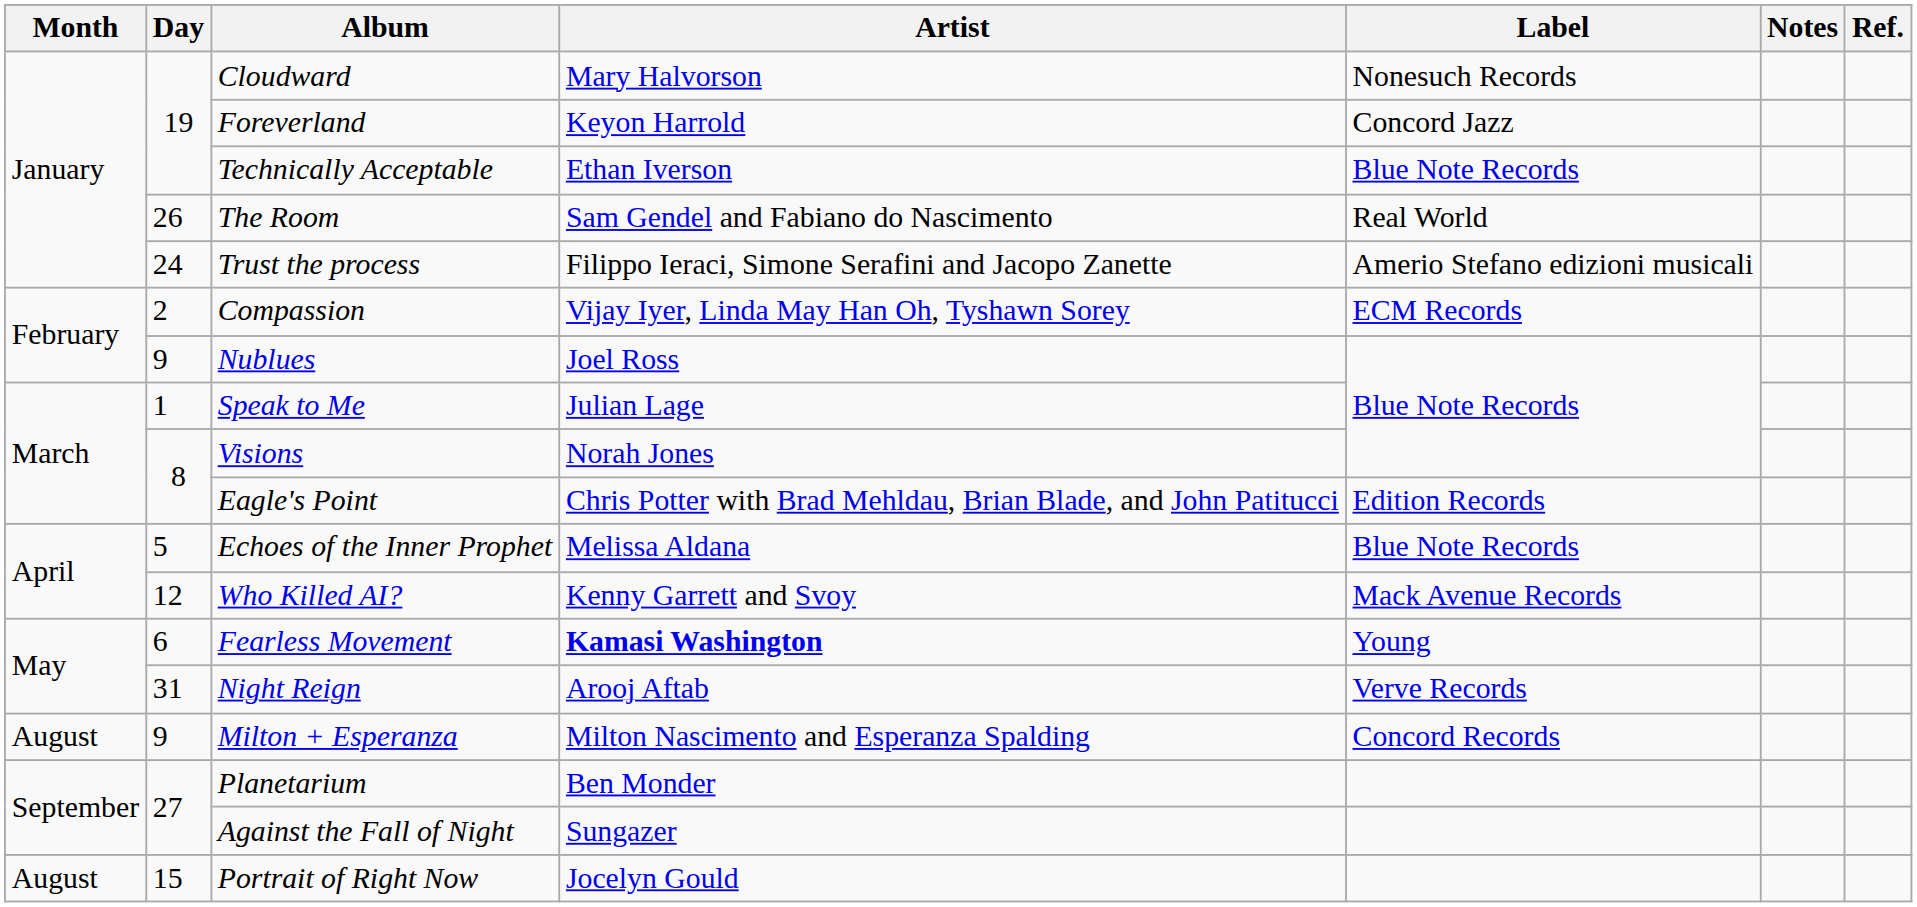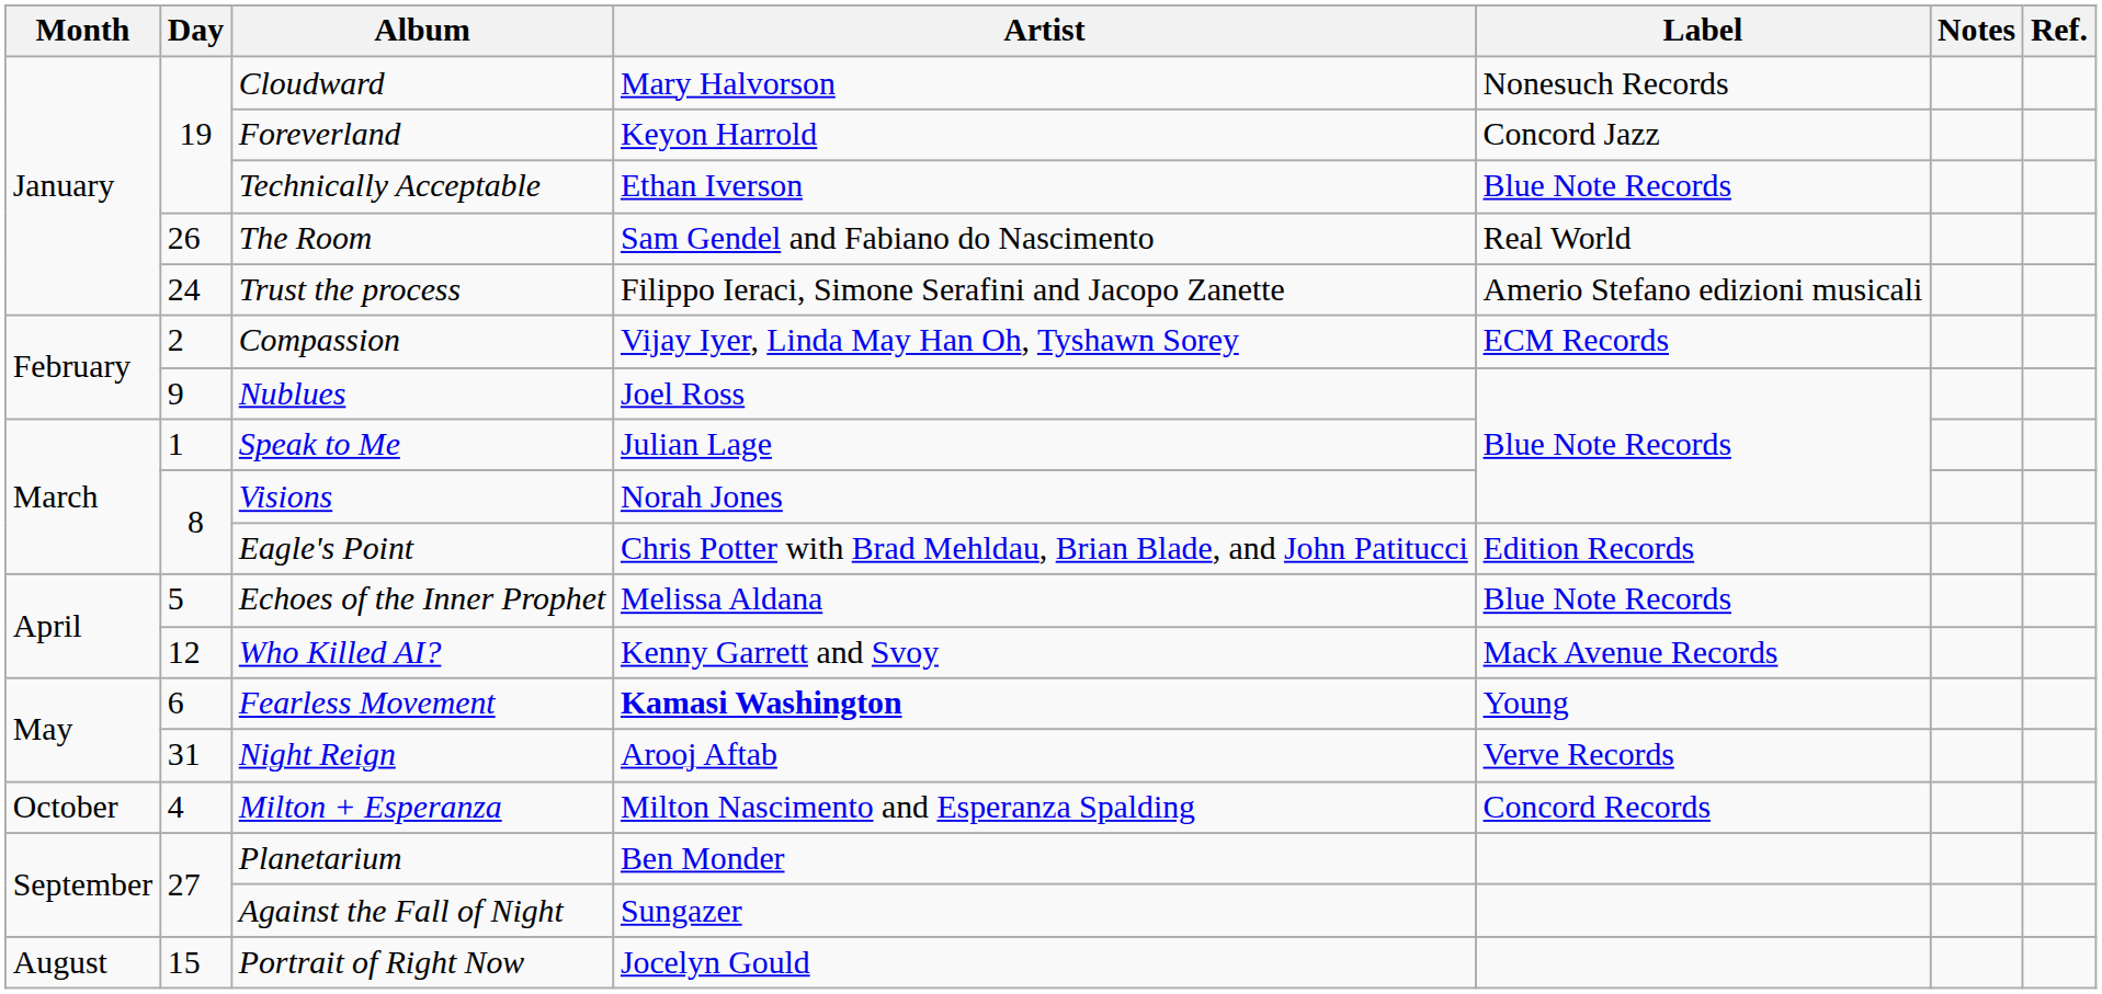Milton + Esperanza | Month: August -> October
Milton + Esperanza | Day: 9 -> 4
